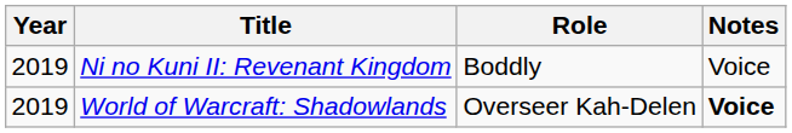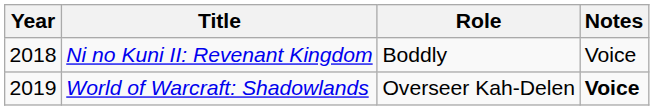Ni no Kuni II: Revenant Kingdom | Year: 2019 -> 2018
